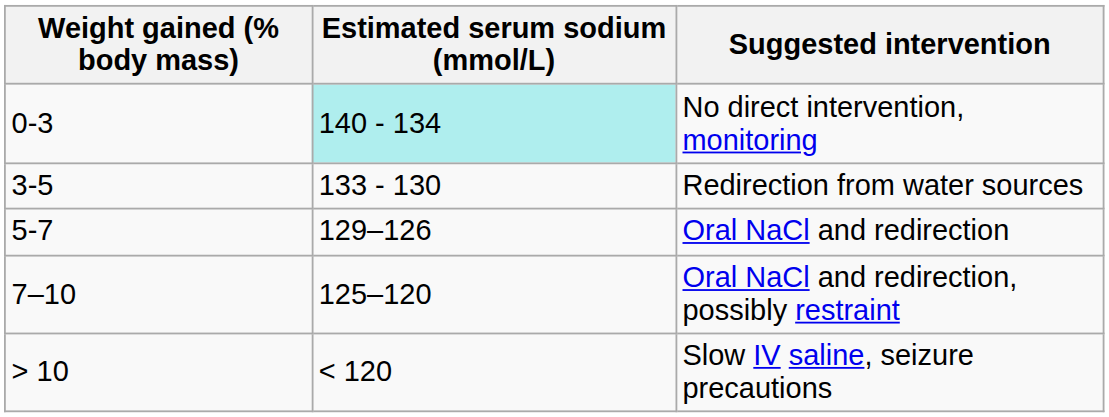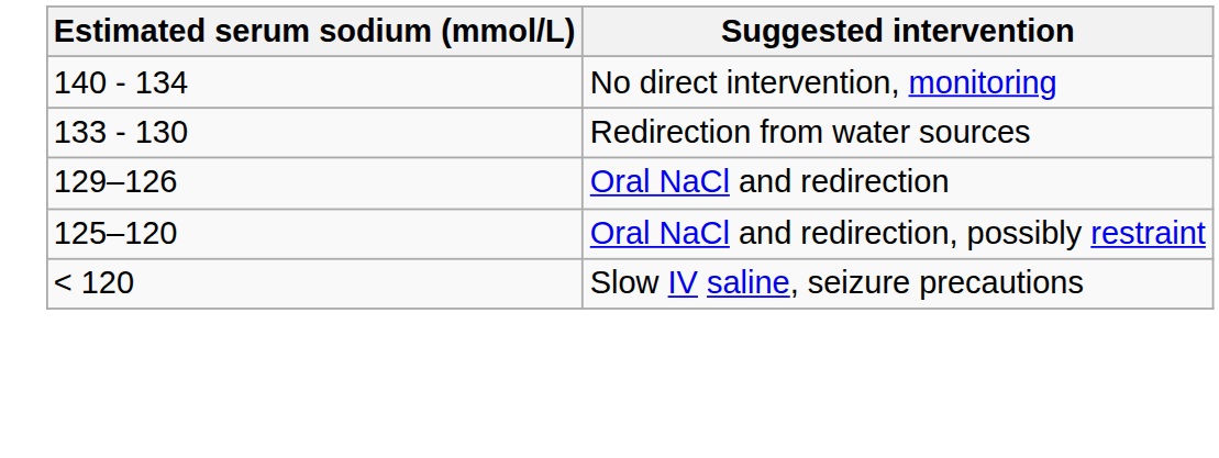- column: Weight gained (% body mass) | 0-3 | 3-5 | 5-7 | 7–10 | > 10
No direct intervention, monitoring | Estimated serum sodium (mmol/L): paleturquoise background -> no background
